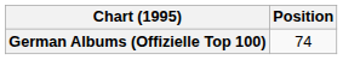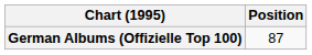German Albums (Offizielle Top 100) | Position: 74 -> 87
